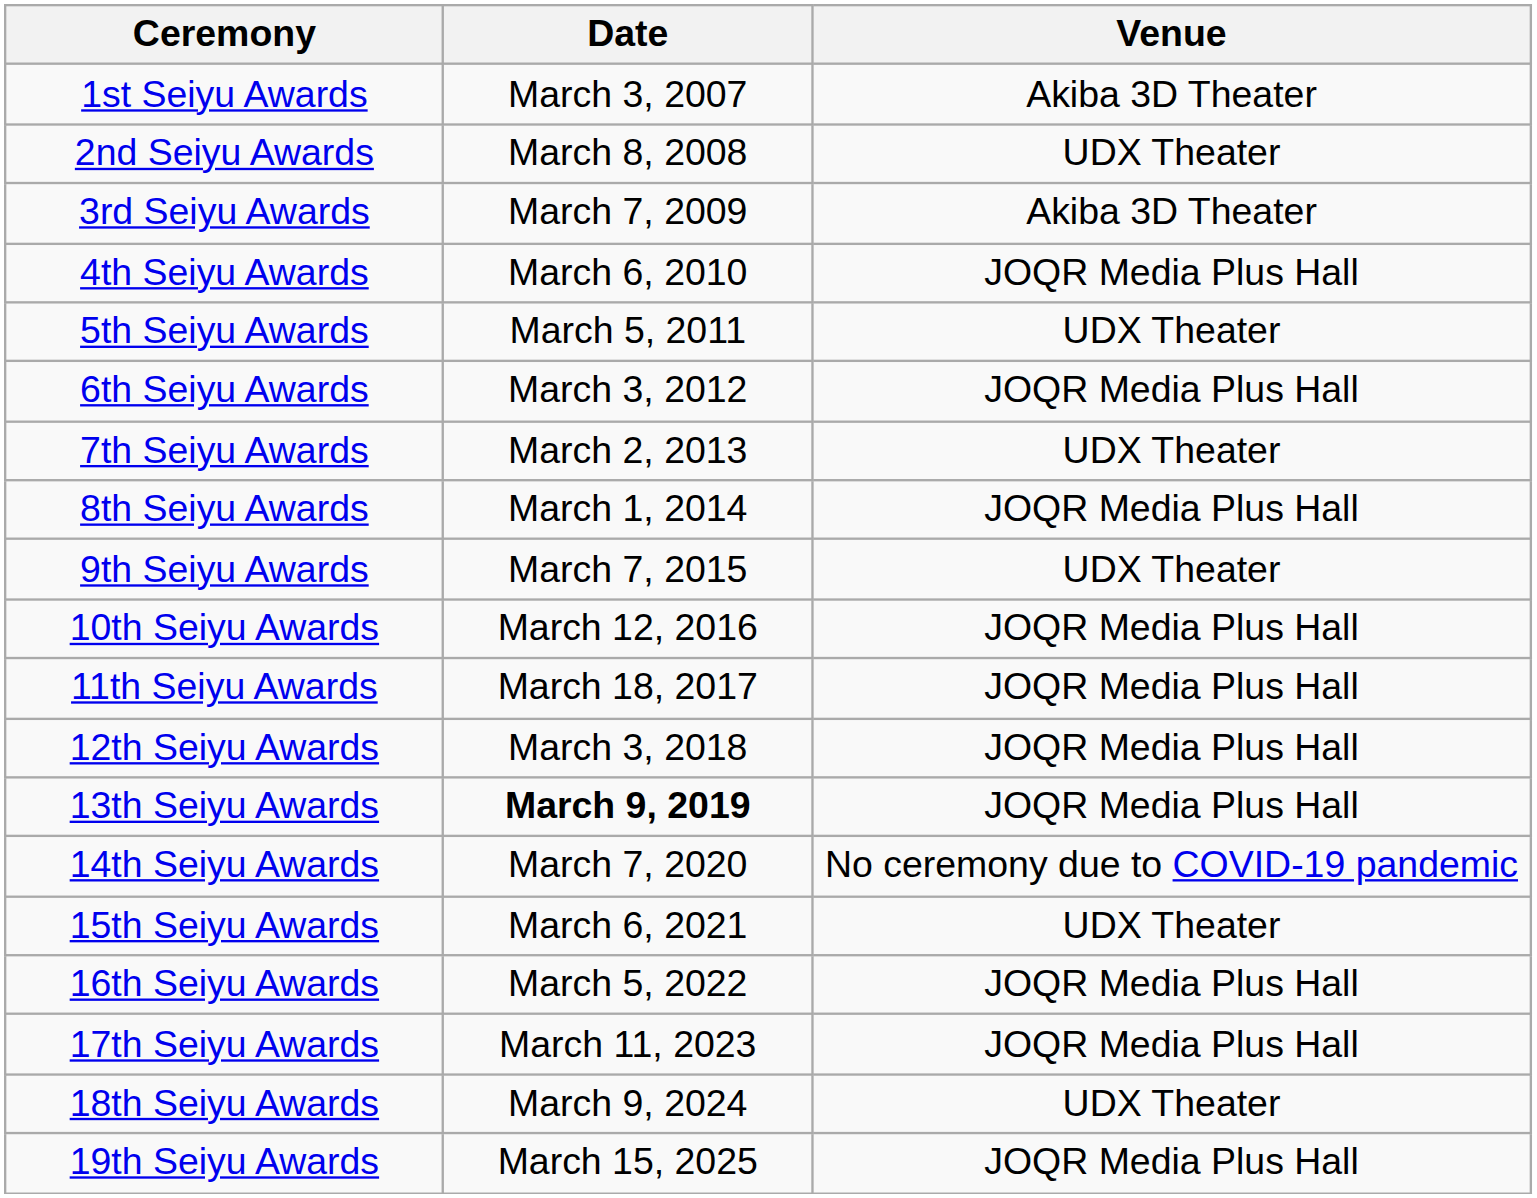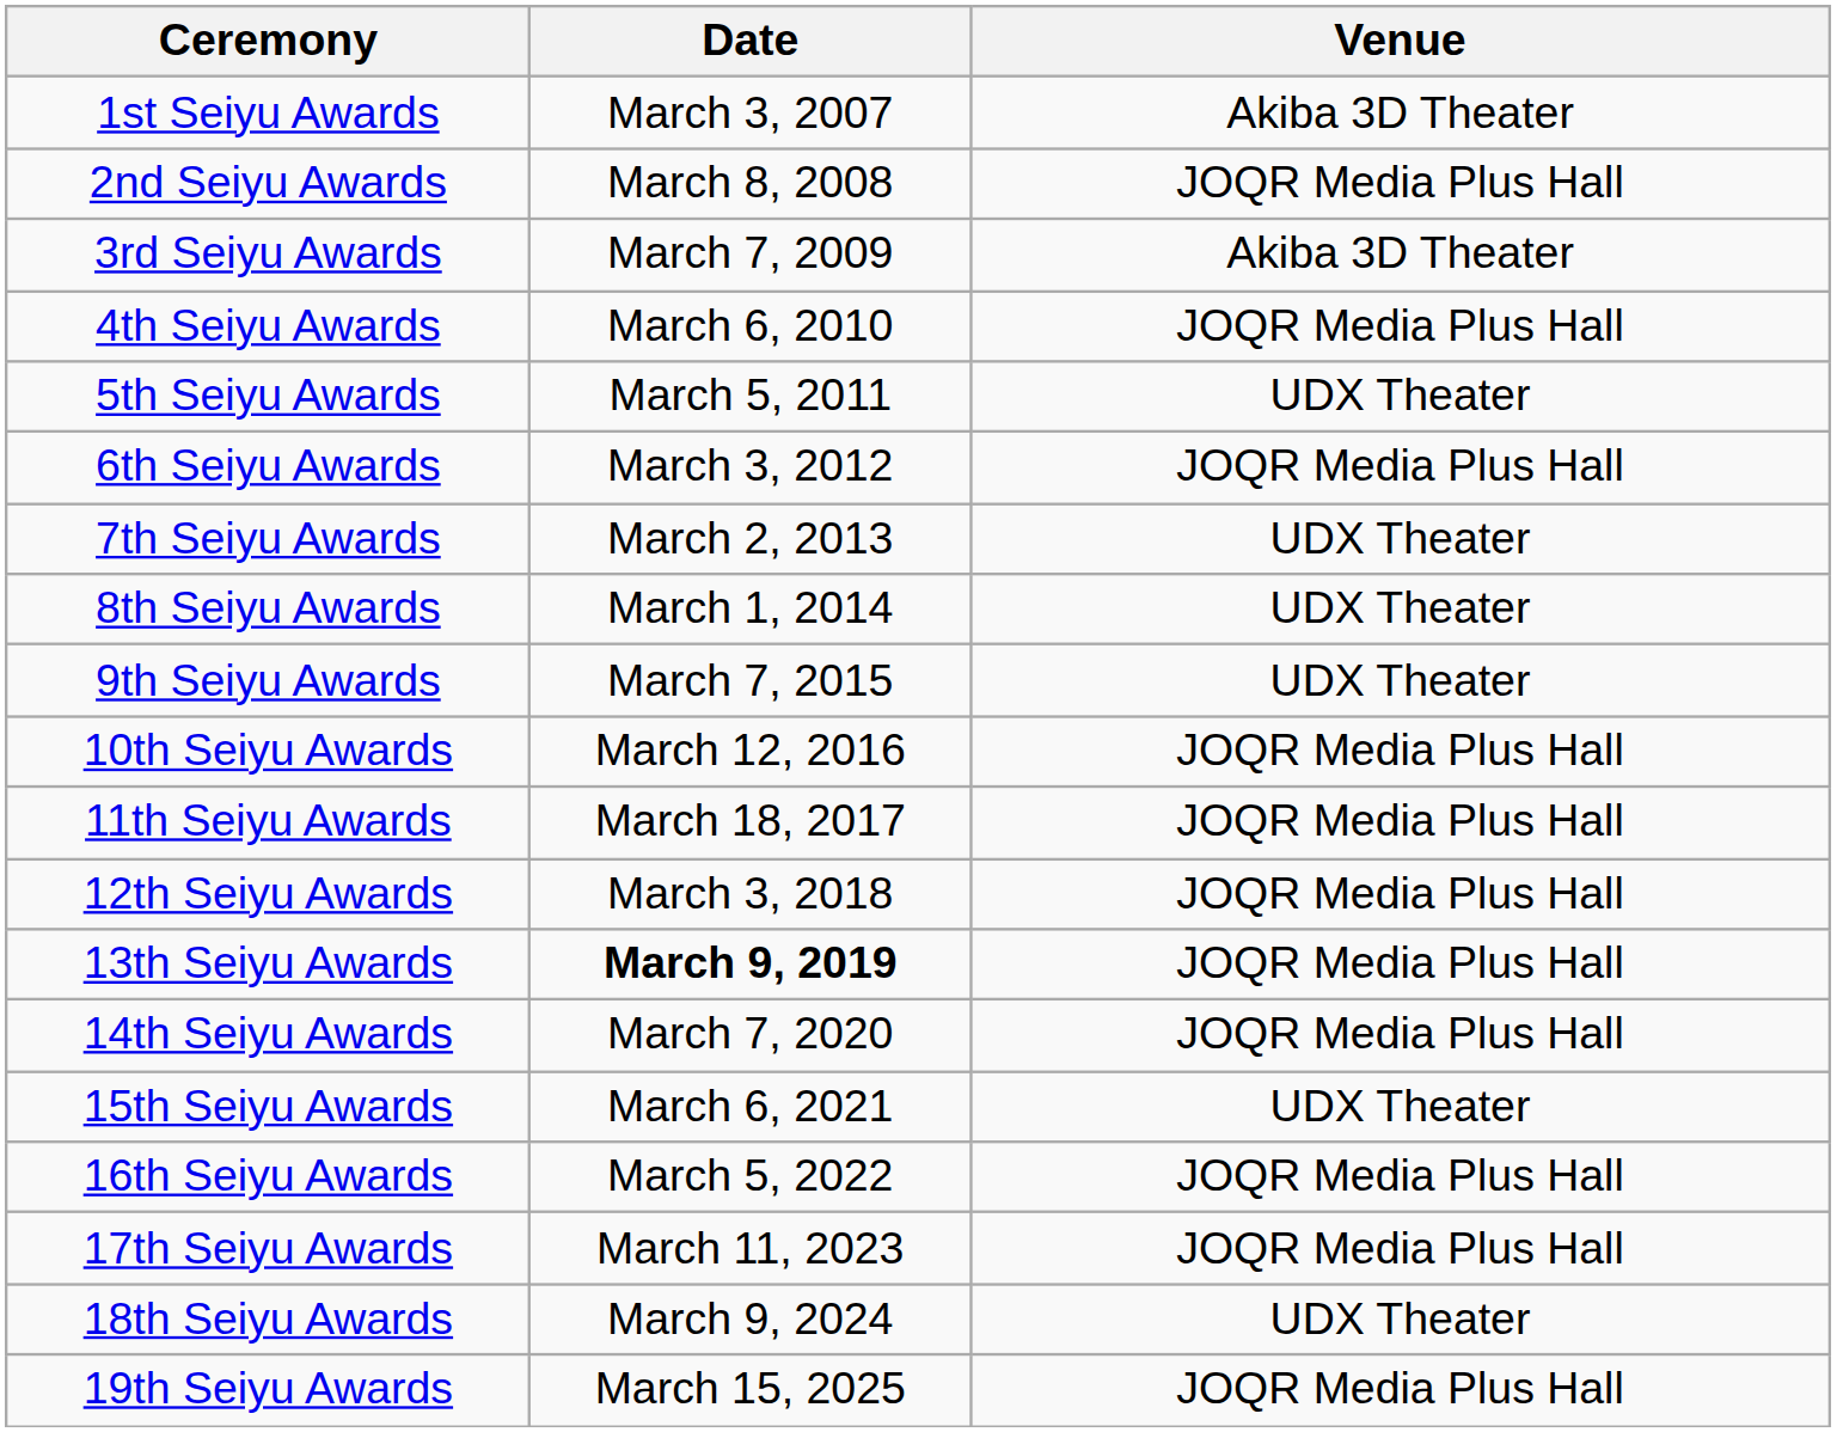2nd Seiyu Awards | Venue: UDX Theater -> JOQR Media Plus Hall
8th Seiyu Awards | Venue: JOQR Media Plus Hall -> UDX Theater
14th Seiyu Awards | Venue: No ceremony due to COVID-19 pandemic -> JOQR Media Plus Hall
